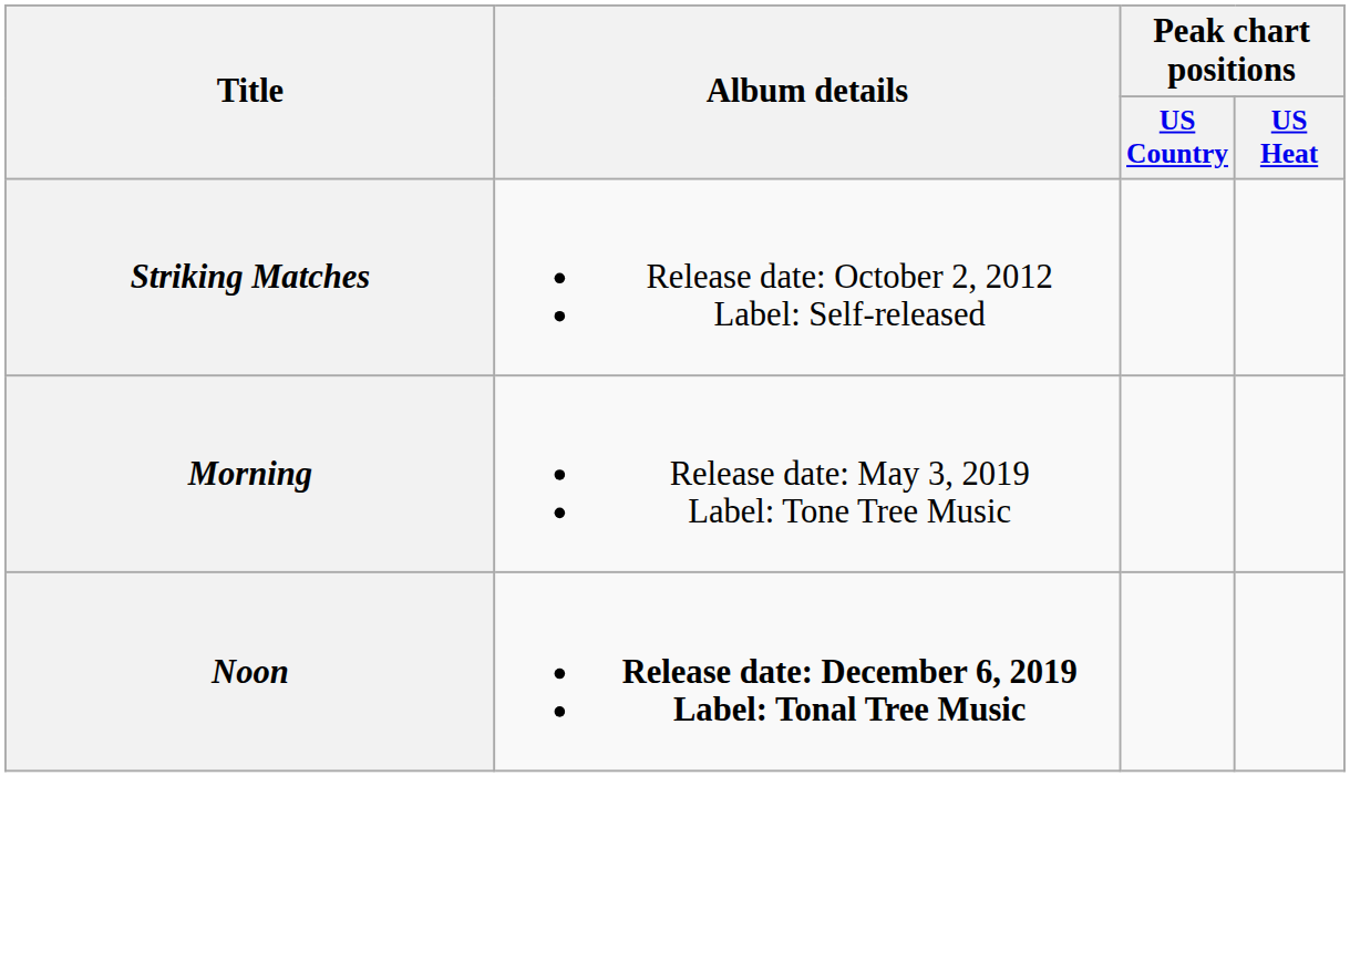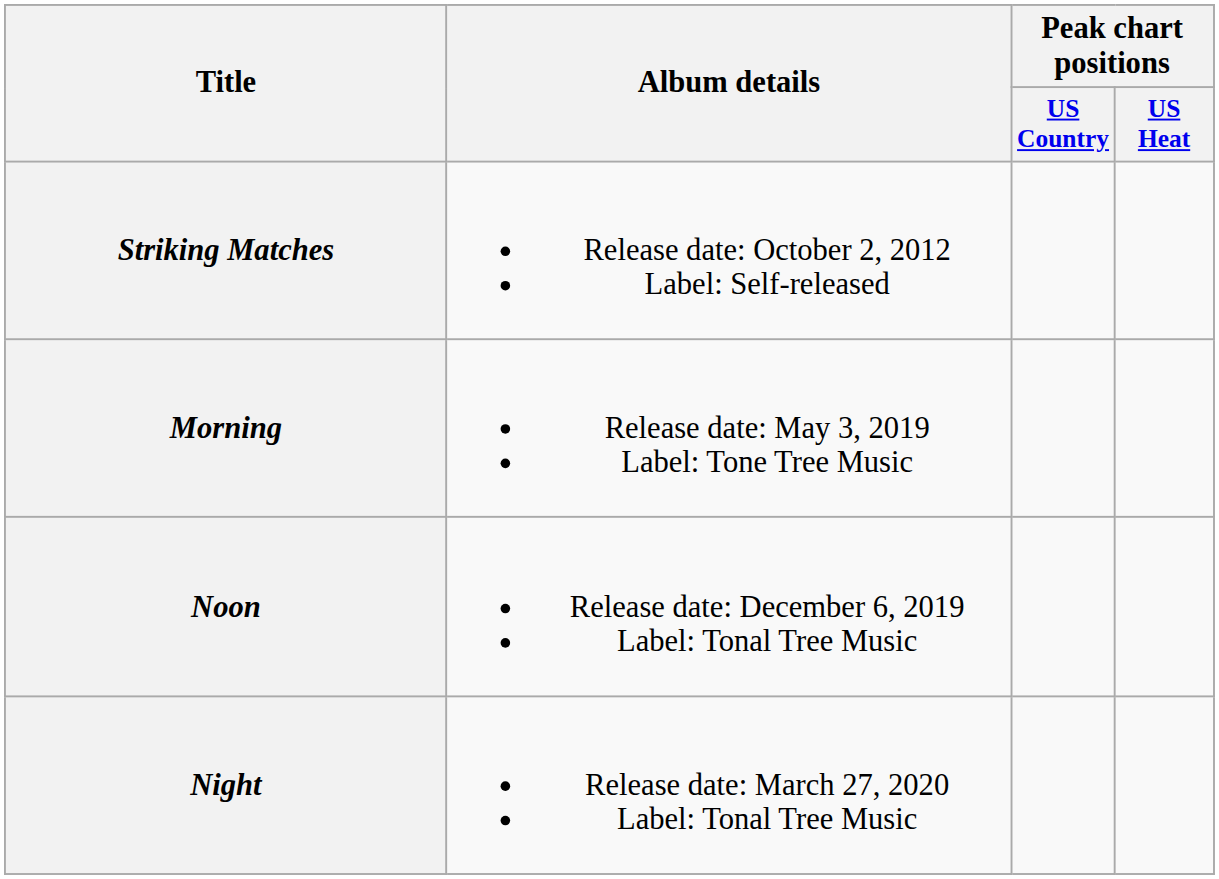Noon | Album details: bold -> normal
+ row: Night | Release date: March 27, 2020 Label: Tonal Tree Music
